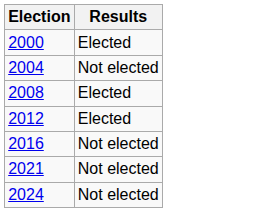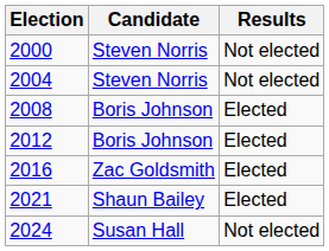+ column: Candidate | Steven Norris | Steven Norris | Boris Johnson | Boris Johnson | Zac Goldsmith | Shaun Bailey | Susan Hall
2000 | Results: Elected -> Not elected
2016 | Results: Not elected -> Elected
2021 | Results: Not elected -> Elected
